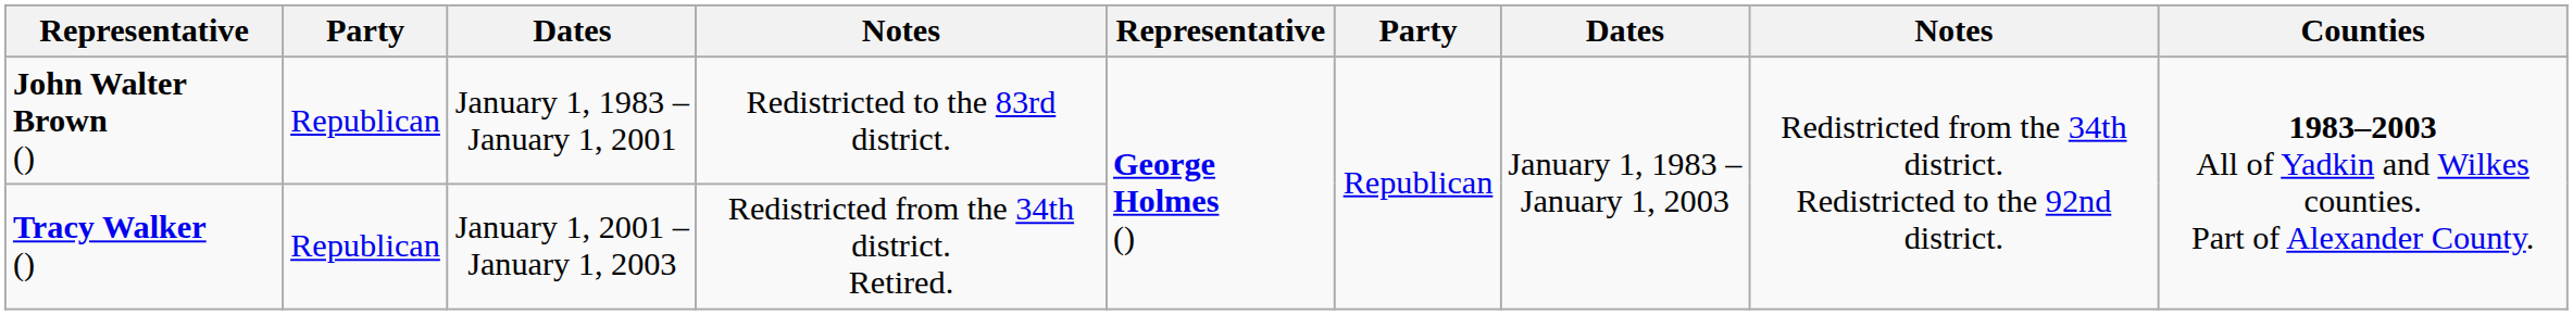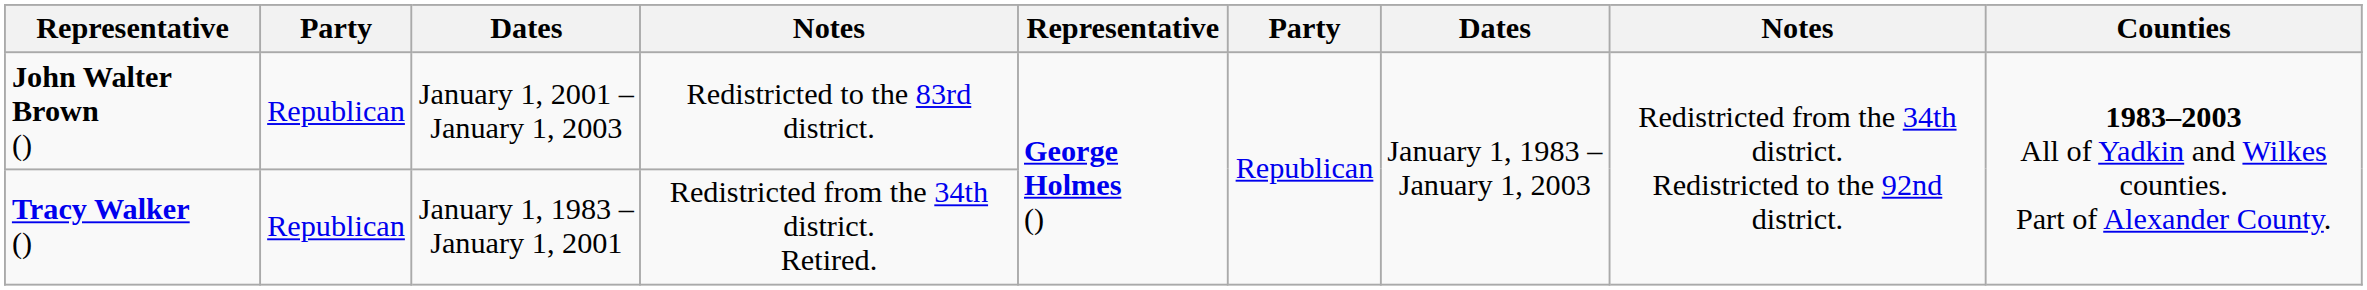John Walter Brown () | column 3: January 1, 1983 – January 1, 2001 -> January 1, 2001 – January 1, 2003
Tracy Walker () | column 3: January 1, 2001 – January 1, 2003 -> January 1, 1983 – January 1, 2001
